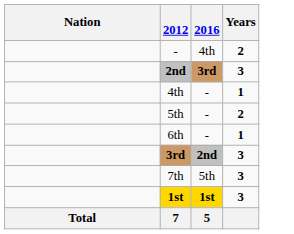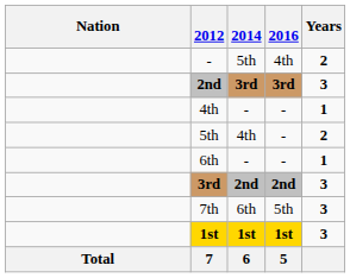+ column: 2014 | 5th | 3rd | - | 4th | - | 2nd | 6th | 1st | 6
